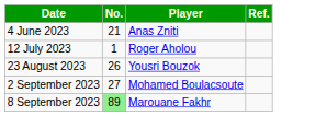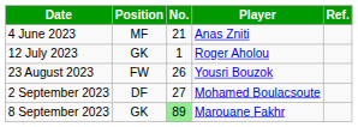+ column: Position | MF | GK | FW | DF | GK
